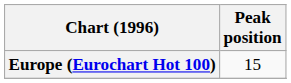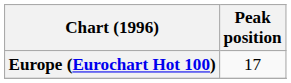Europe (Eurochart Hot 100) | Peak position: 15 -> 17
